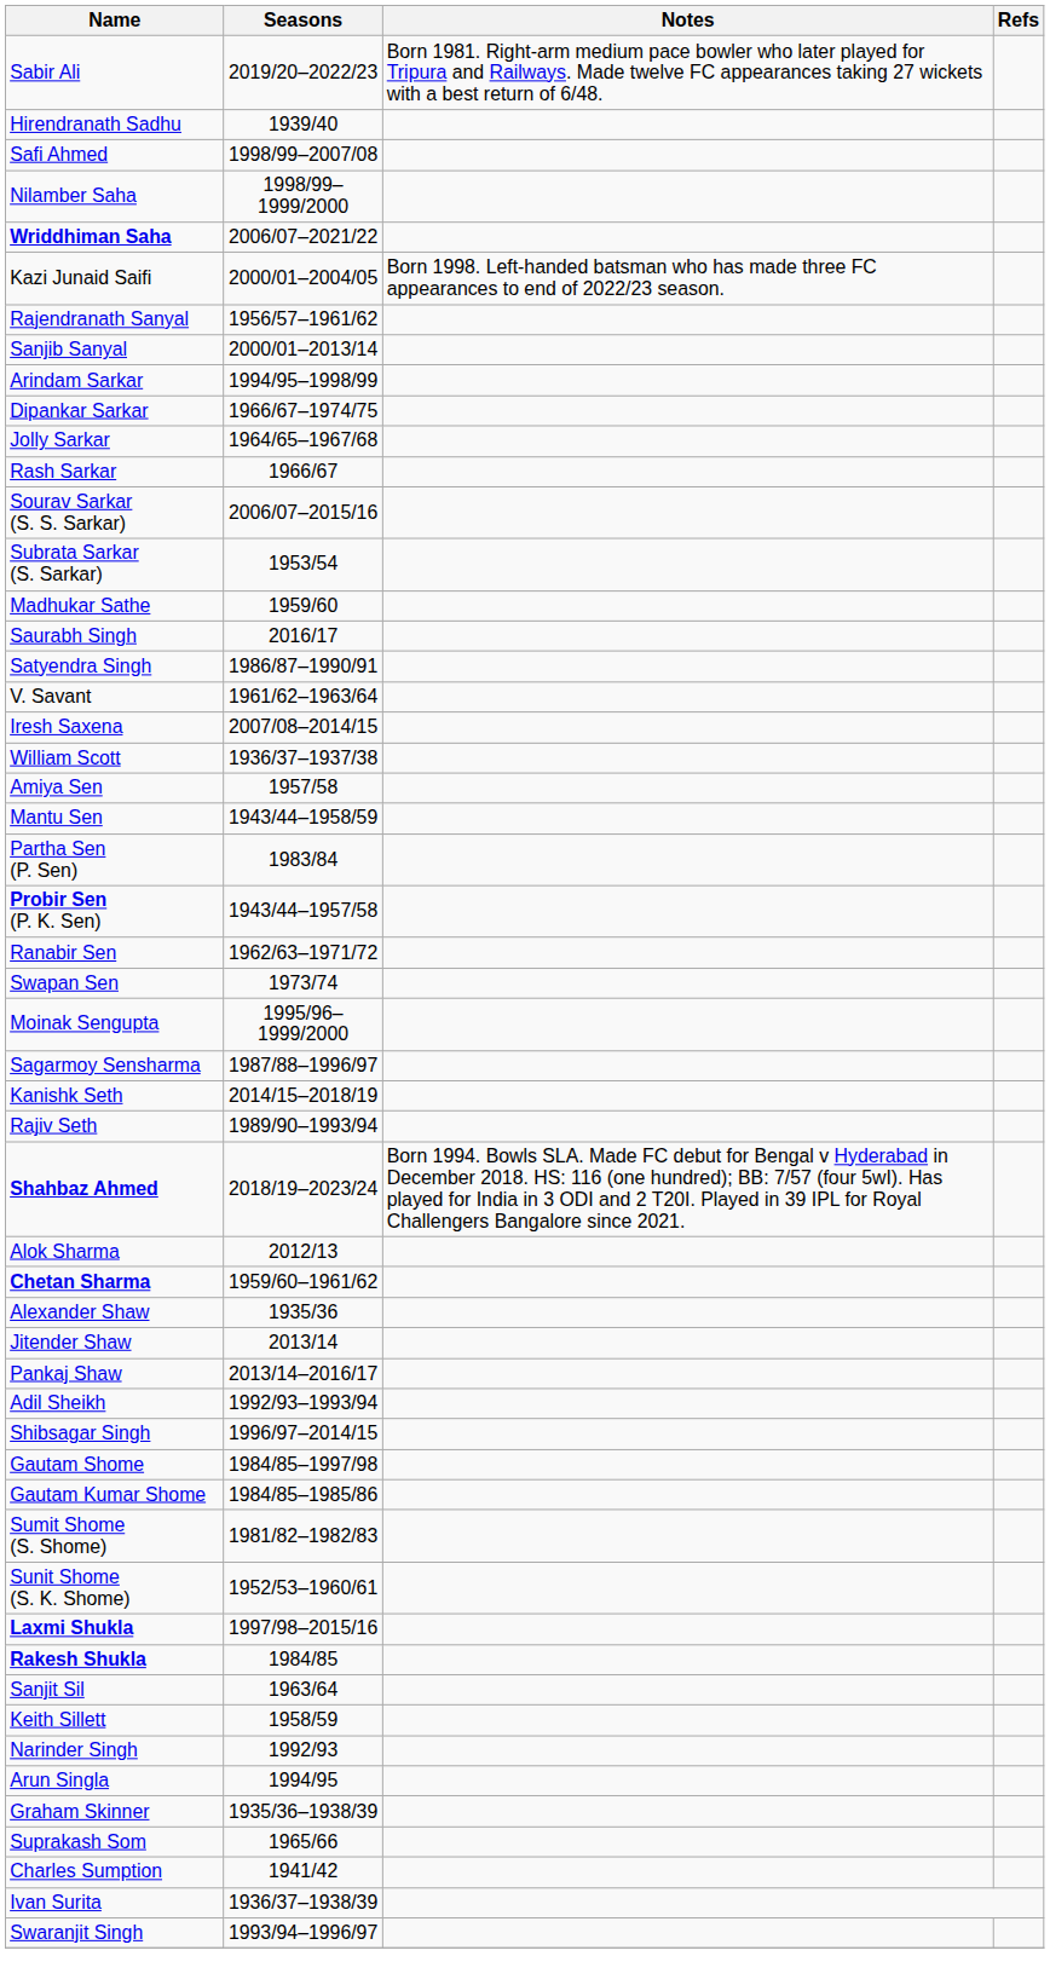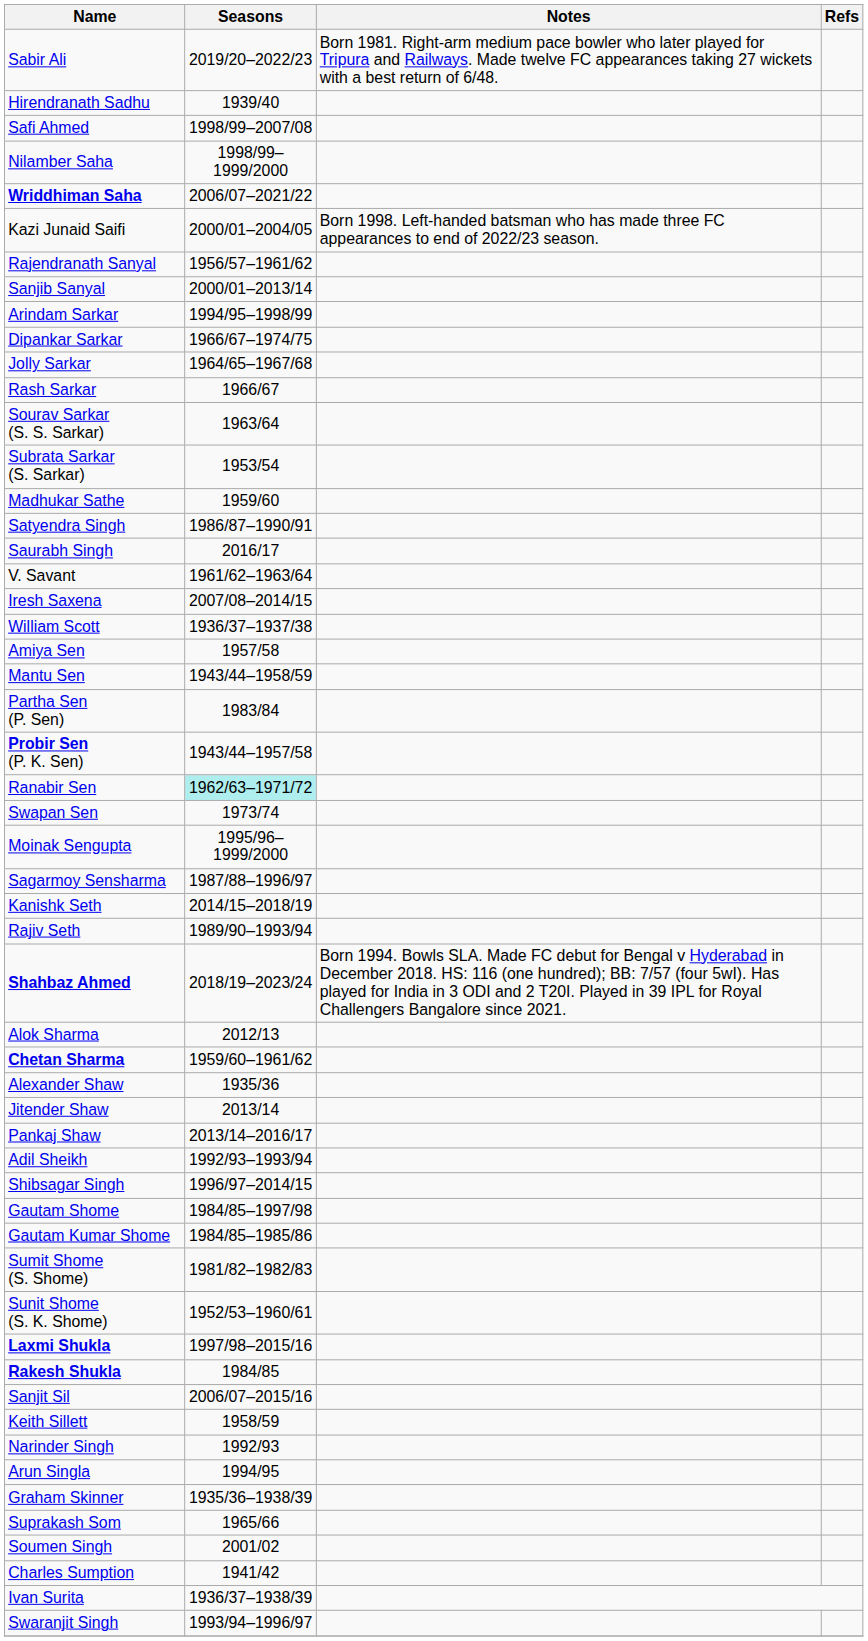Sourav Sarkar (S. S. Sarkar) | Seasons: 2006/07–2015/16 -> 1963/64
rows swapped: Satyendra Singh <-> Saurabh Singh
Ranabir Sen | Seasons: no background -> paleturquoise background
Sanjit Sil | Seasons: 1963/64 -> 2006/07–2015/16
+ row: Soumen Singh | 2001/02
